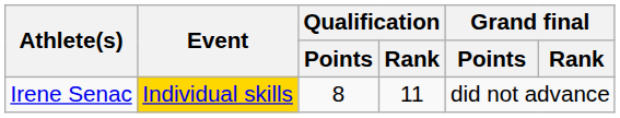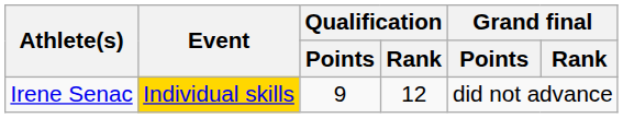Irene Senac | Qualification / Points: 8 -> 9
Irene Senac | Qualification / Rank: 11 -> 12
